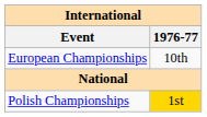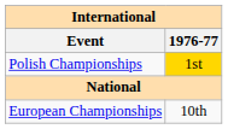rows swapped: European Championships <-> Polish Championships
